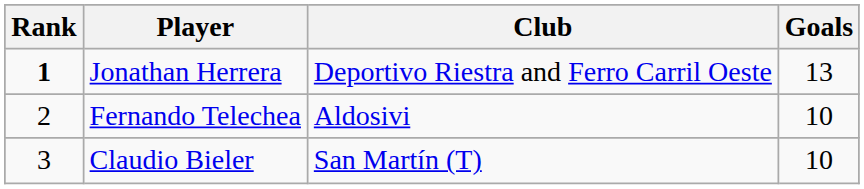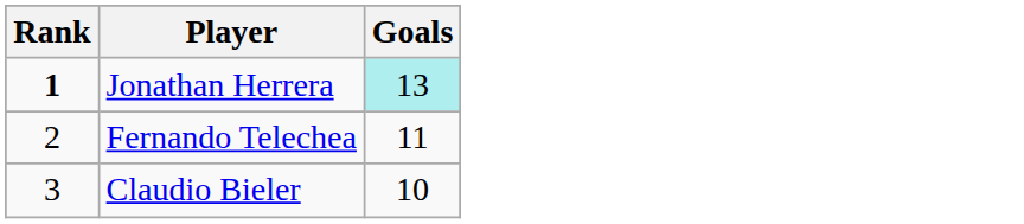- column: Club | Deportivo Riestra and Ferro Carril Oeste | Aldosivi | San Martín (T)
Jonathan Herrera | Goals: no background -> paleturquoise background
Fernando Telechea | Goals: 10 -> 11
